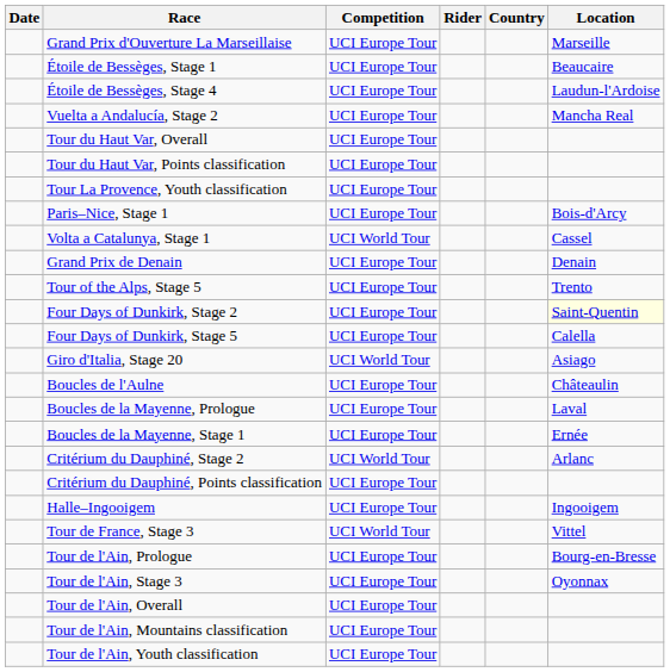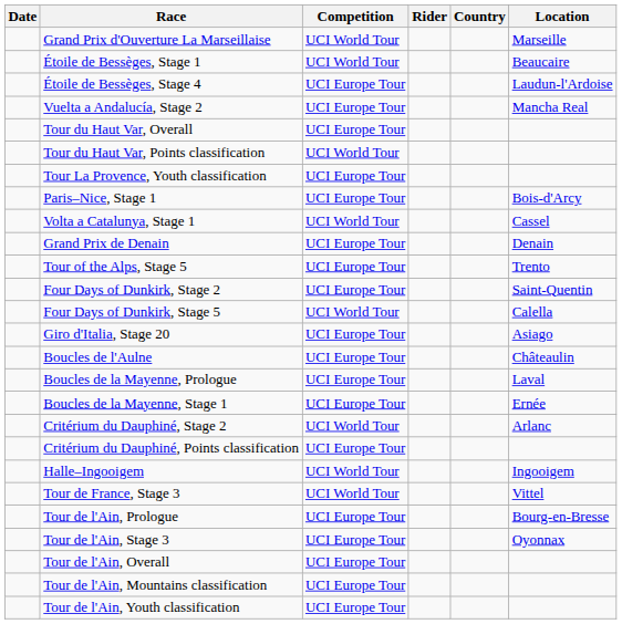Grand Prix d'Ouverture La Marseillaise | Competition: UCI Europe Tour -> UCI World Tour
Étoile de Bessèges, Stage 1 | Competition: UCI Europe Tour -> UCI World Tour
Tour du Haut Var, Points classification | Competition: UCI Europe Tour -> UCI World Tour
Four Days of Dunkirk, Stage 2 | Location: lightyellow background -> no background
Four Days of Dunkirk, Stage 5 | Competition: UCI Europe Tour -> UCI World Tour
Giro d'Italia, Stage 20 | Competition: UCI World Tour -> UCI Europe Tour
Halle–Ingooigem | Competition: UCI Europe Tour -> UCI World Tour
